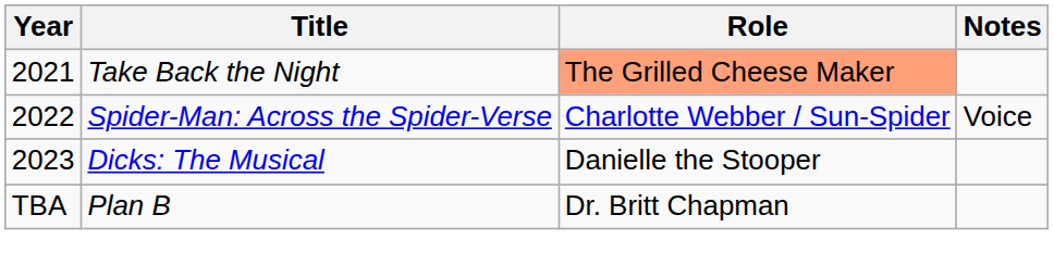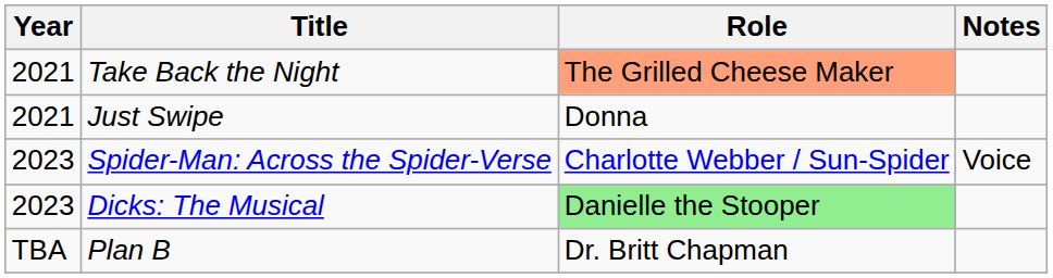+ row: 2021 | Just Swipe | Donna
Spider-Man: Across the Spider-Verse | Year: 2022 -> 2023
Dicks: The Musical | Role: no background -> lightgreen background
